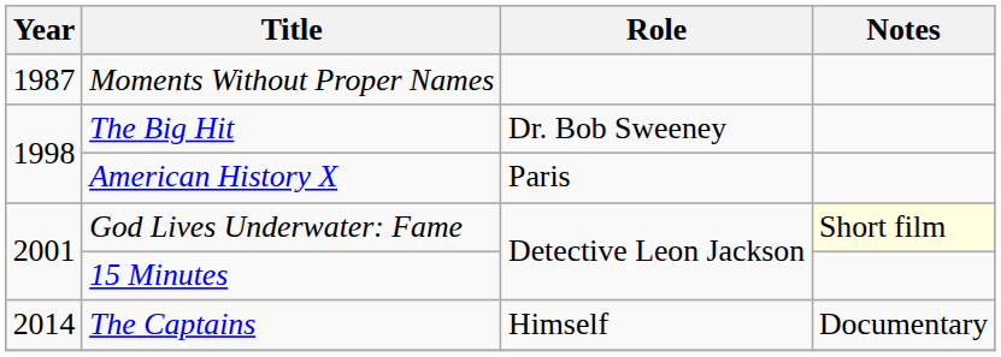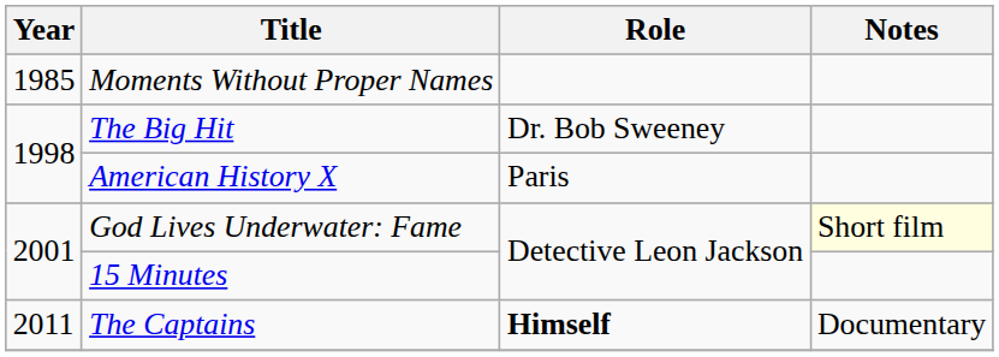Moments Without Proper Names | Year: 1987 -> 1985
The Captains | Year: 2014 -> 2011
The Captains | Role: normal -> bold
